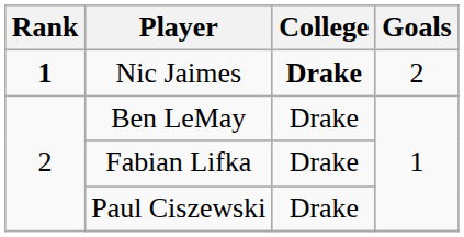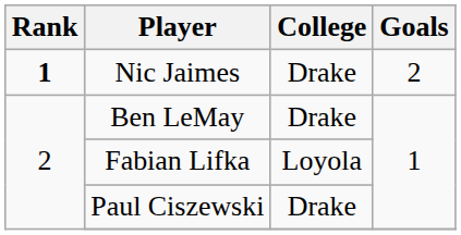Nic Jaimes | College: bold -> normal
Fabian Lifka | College: Drake -> Loyola
